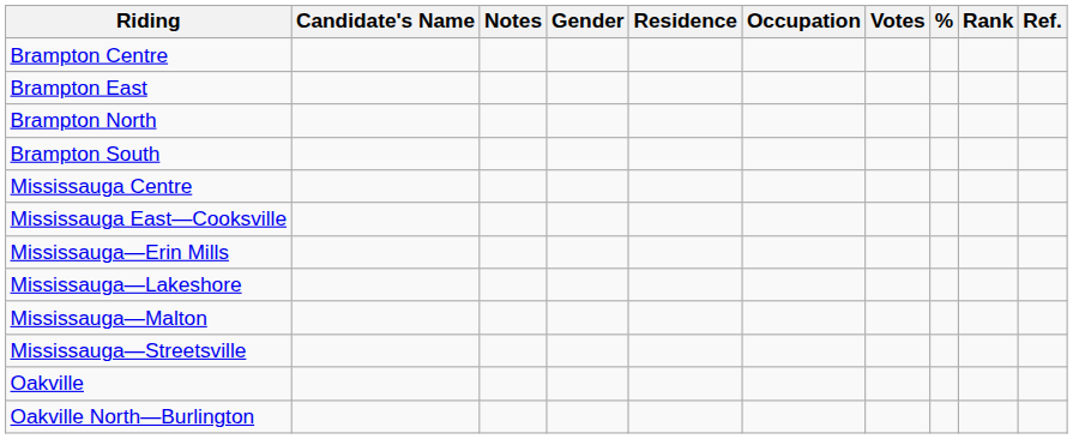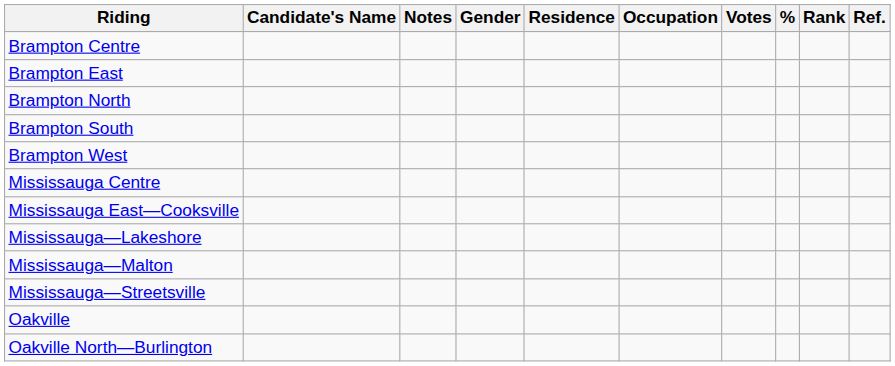+ row: Brampton West
- row: Mississauga—Erin Mills
